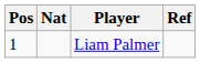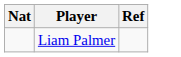- column: Pos | 1
